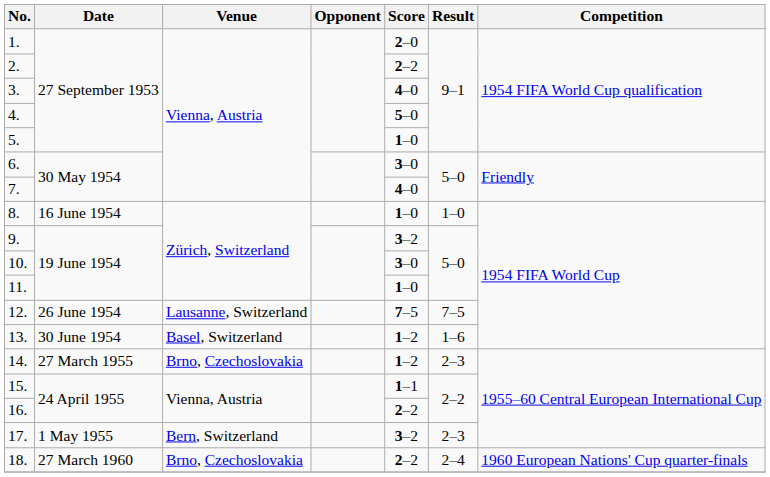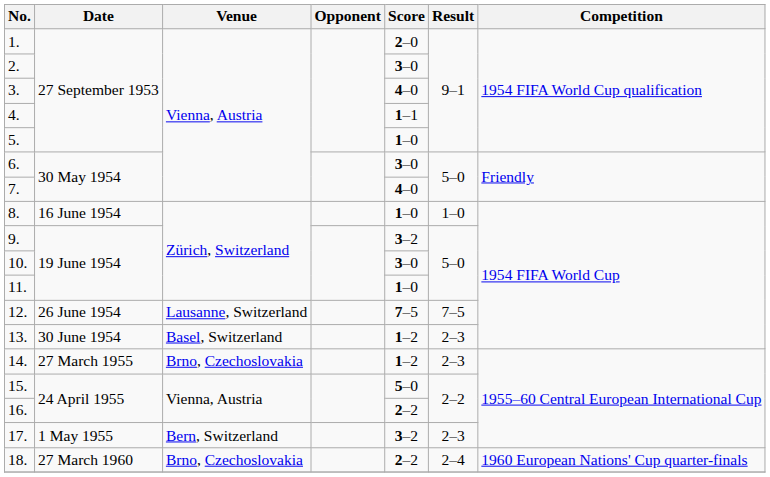2. | Score: 2–2 -> 3–0
4. | Score: 5–0 -> 1–1
13. | Result: 1–6 -> 2–3
15. | Score: 1–1 -> 5–0
